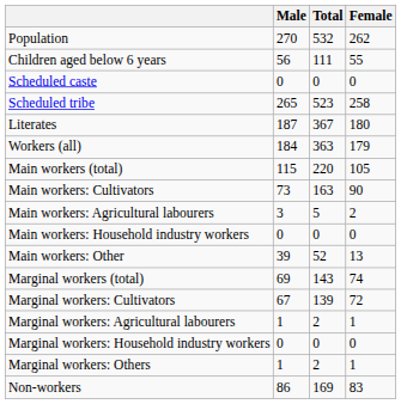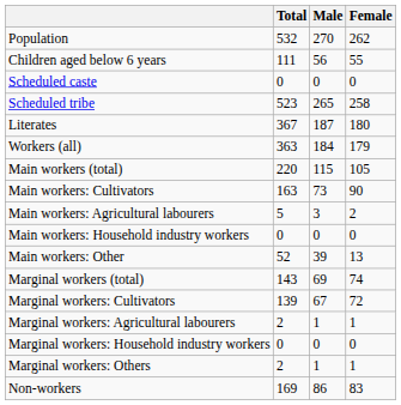columns swapped: Total <-> Male
